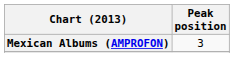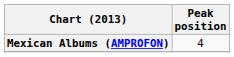Mexican Albums (AMPROFON) | Peak position: 3 -> 4
